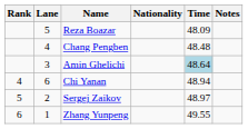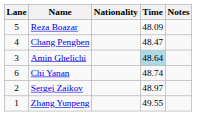- column: Rank | 4 | 5 | 6
Chang Pengben | Time: 48.48 -> 48.47
Chi Yanan | Time: 48.94 -> 48.74
